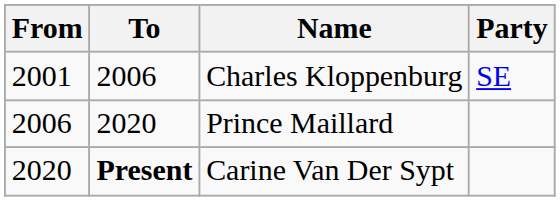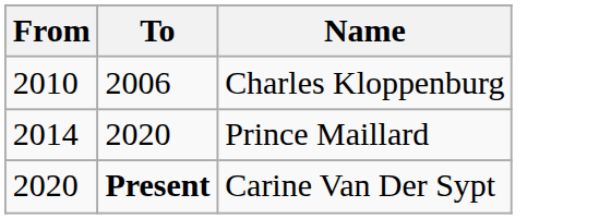- column: Party | SE
Charles Kloppenburg | From: 2001 -> 2010
Prince Maillard | From: 2006 -> 2014
